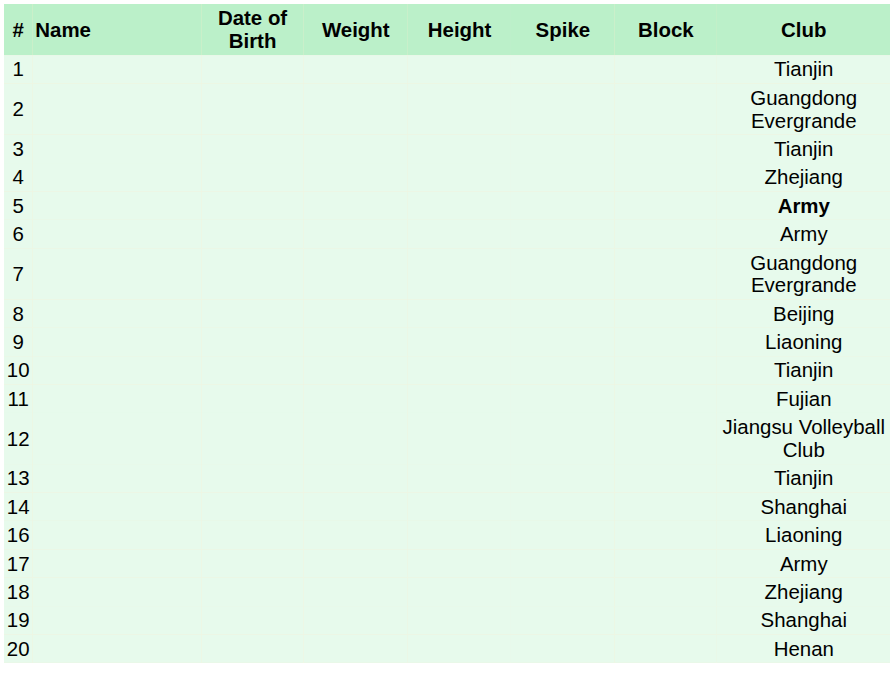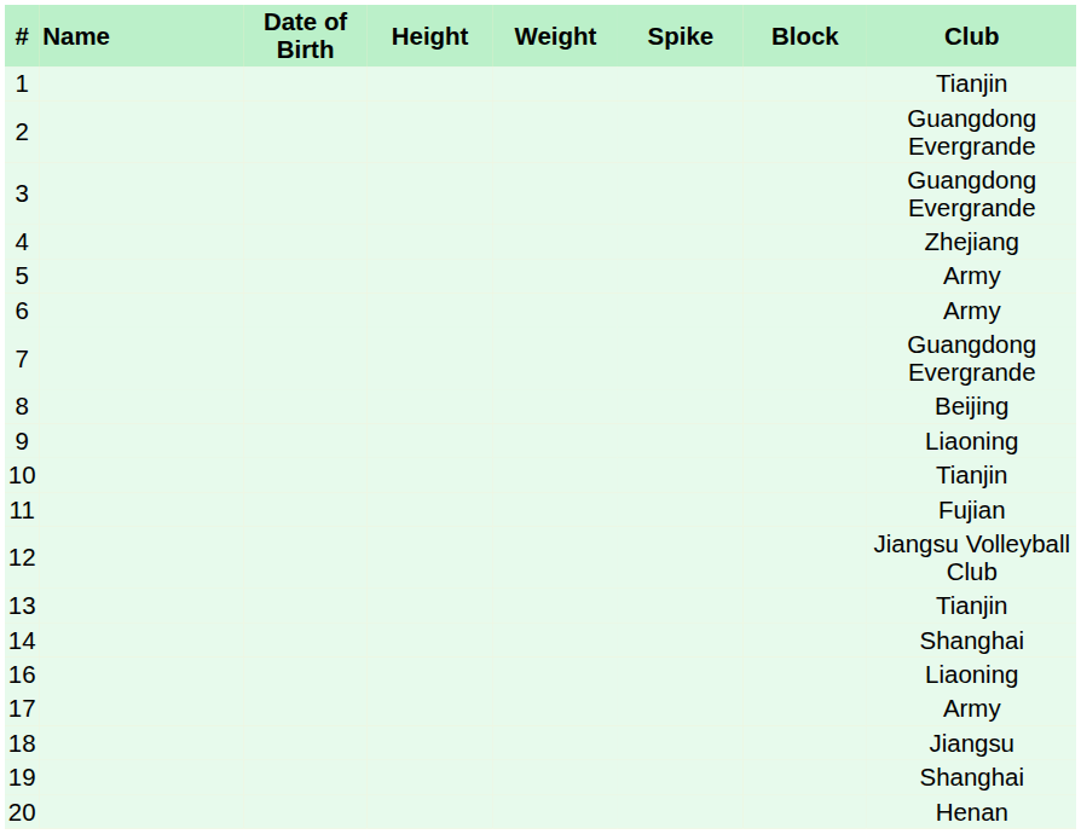columns swapped: Height <-> Weight
3 | Club: Tianjin -> Guangdong Evergrande
5 | Club: bold -> normal
18 | Club: Zhejiang -> Jiangsu
